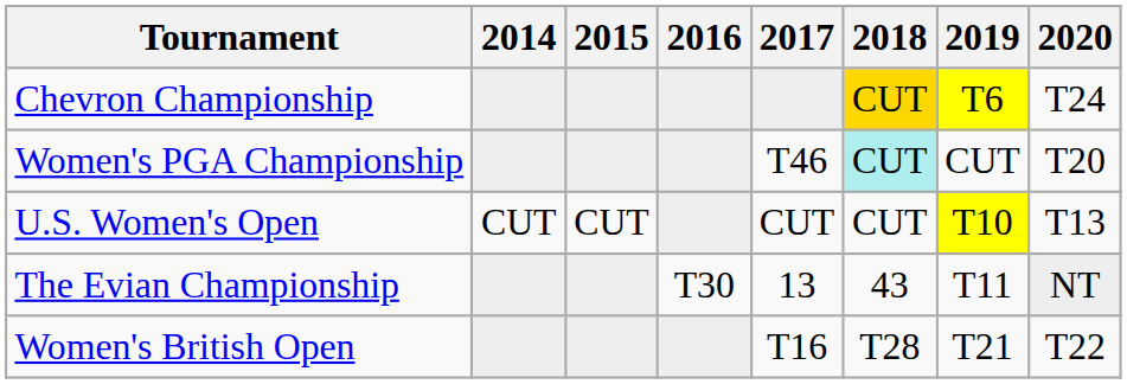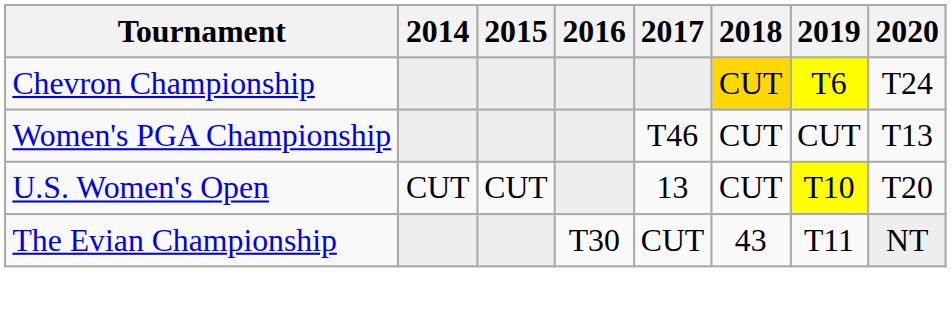Women's PGA Championship | 2018: paleturquoise background -> no background
Women's PGA Championship | 2020: T20 -> T13
U.S. Women's Open | 2017: CUT -> 13
U.S. Women's Open | 2020: T13 -> T20
The Evian Championship | 2017: 13 -> CUT
- row: Women's British Open | T16 | T28 | T21 | T22
